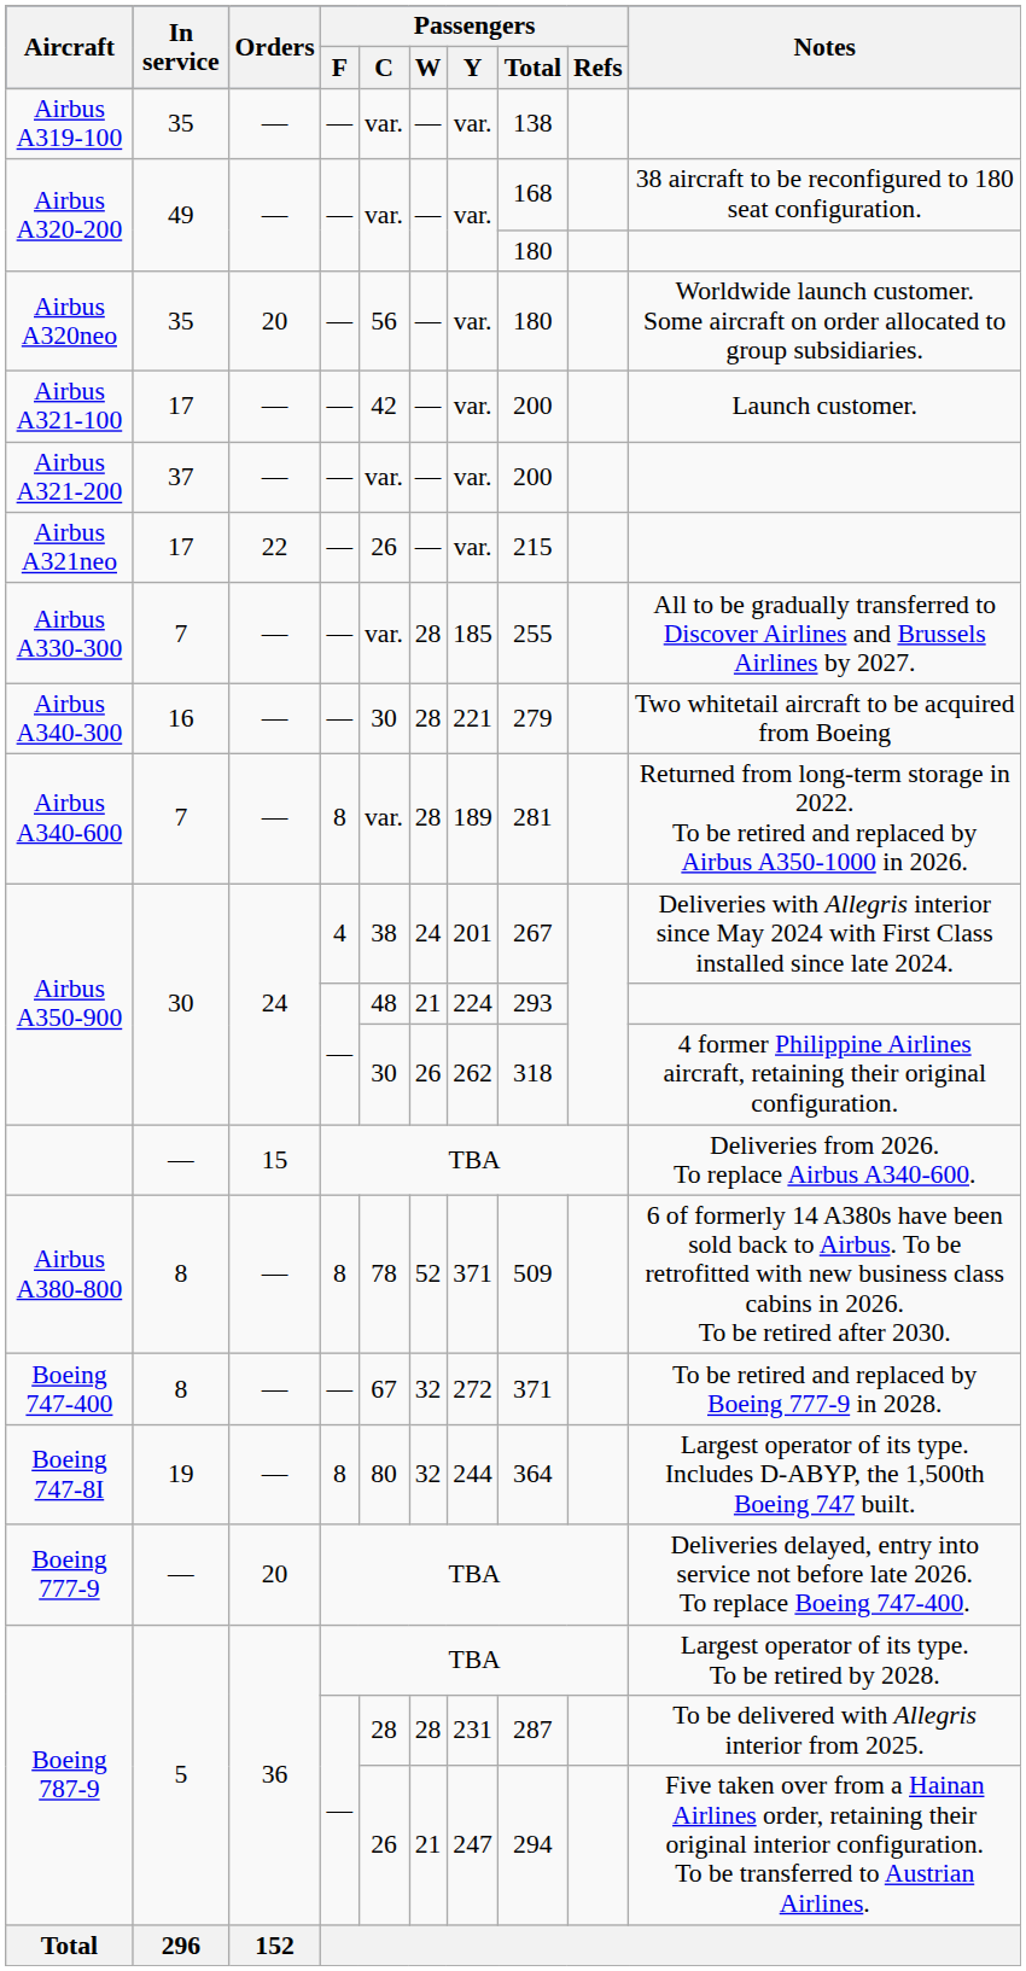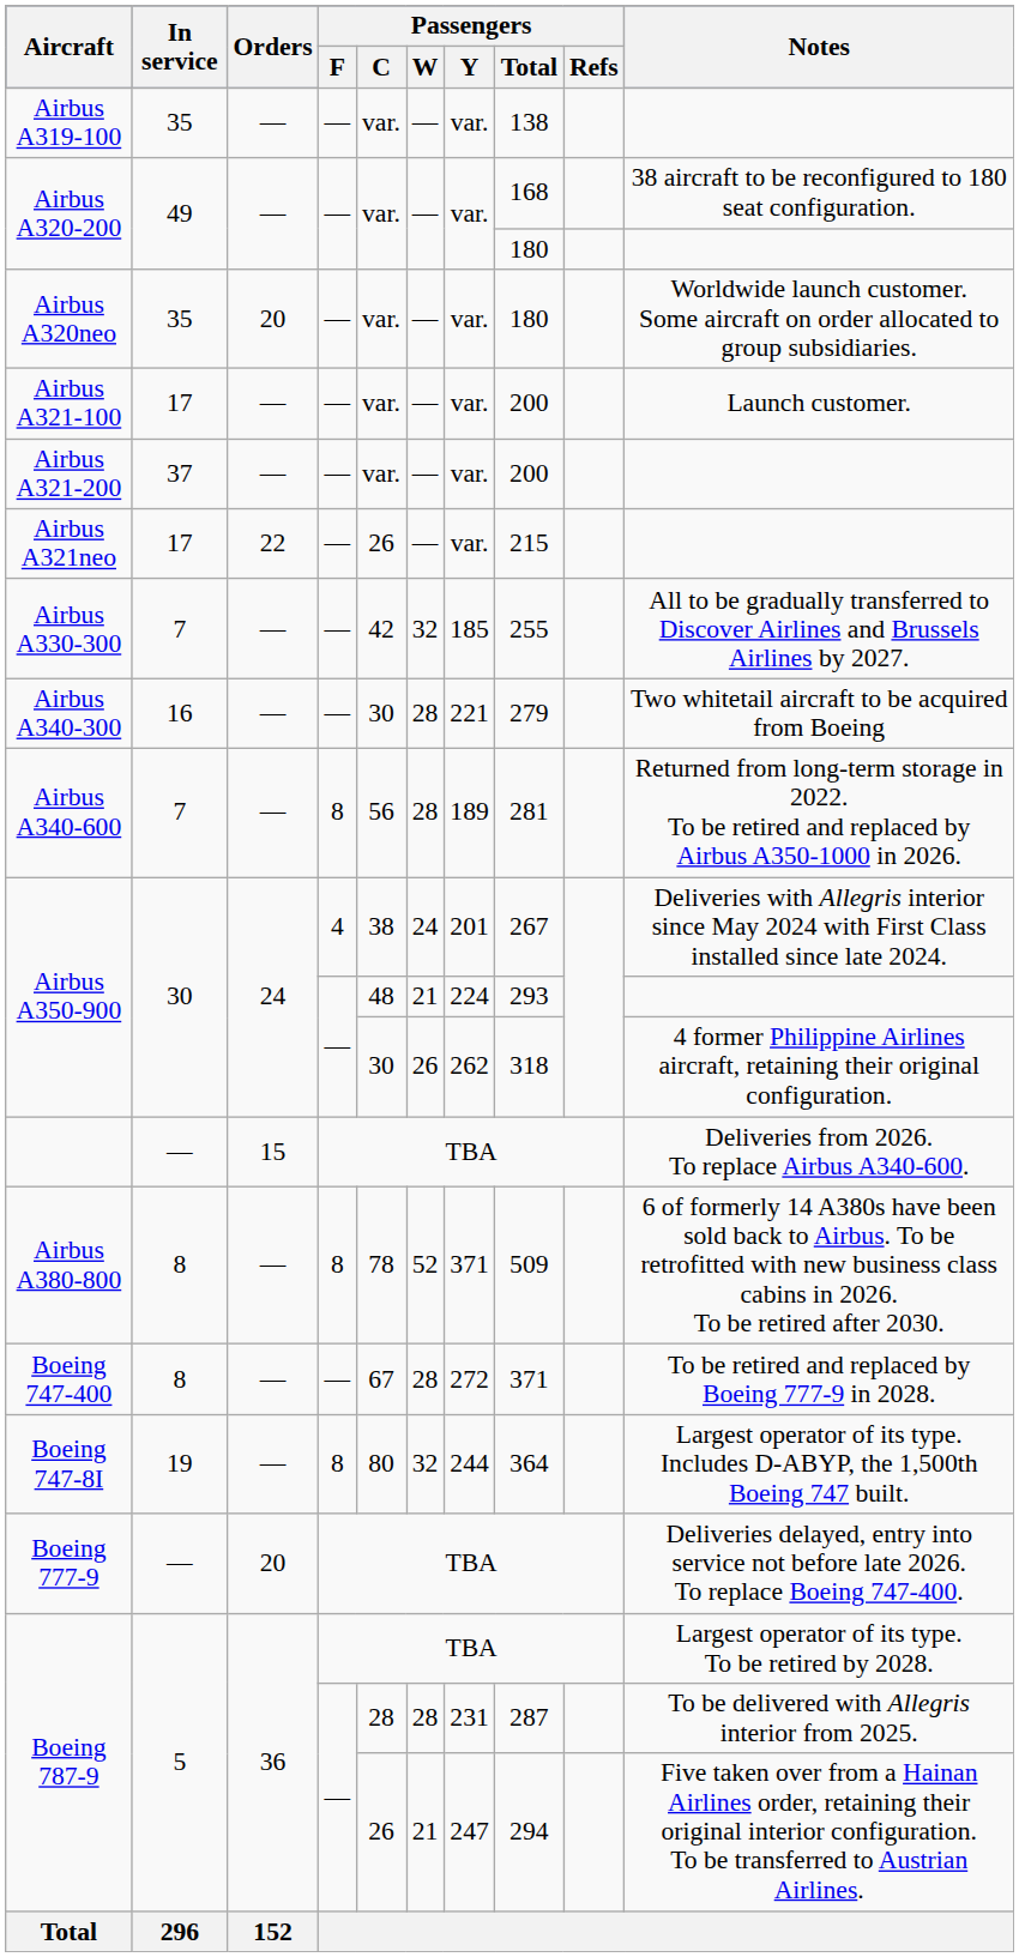Airbus A320neo | Passengers / C: 56 -> var.
Airbus A321-100 | Passengers / C: 42 -> var.
Airbus A330-300 | Passengers / C: var. -> 42
Airbus A330-300 | Passengers / W: 28 -> 32
Airbus A340-600 | Passengers / C: var. -> 56
Boeing 747-400 | Passengers / W: 32 -> 28
